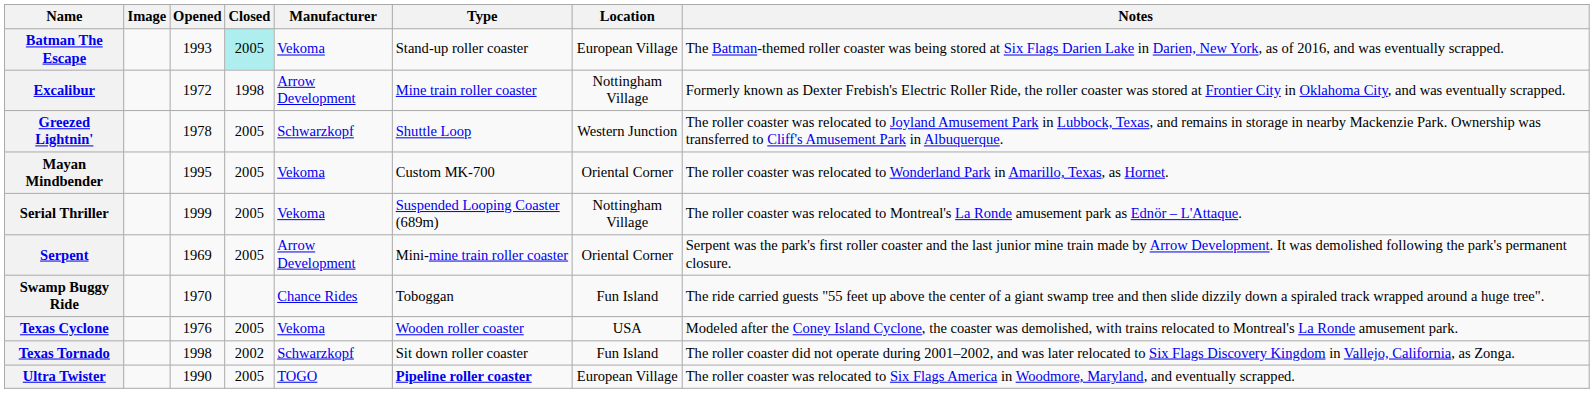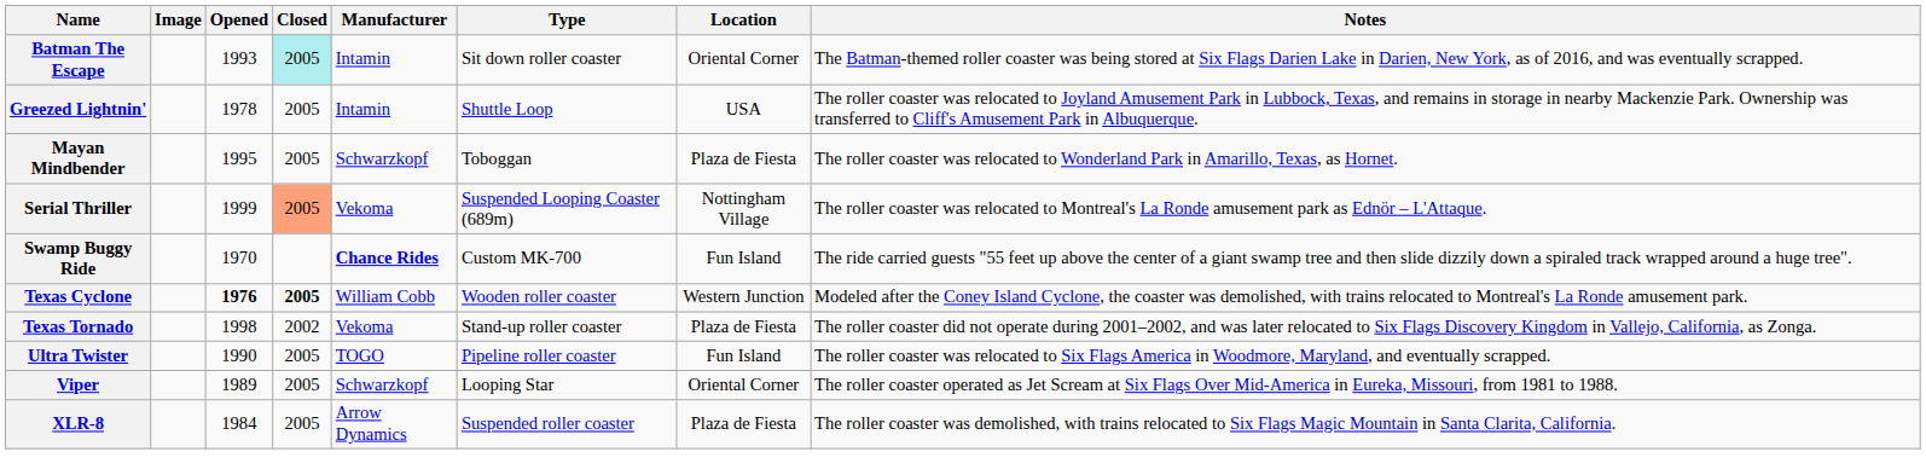Batman The Escape | Manufacturer: Vekoma -> Intamin
Batman The Escape | Type: Stand-up roller coaster -> Sit down roller coaster
Batman The Escape | Location: European Village -> Oriental Corner
- row: Excalibur | 1972 | 1998 | Arrow Development | Mine train roller coaster | Nottingham Village | Formerly known as Dexter Frebish's Electric Roller Ride, the roller coaster was stored at Frontier City in Oklahoma City, and was eventually scrapped.
Greezed Lightnin' | Manufacturer: Schwarzkopf -> Intamin
Greezed Lightnin' | Location: Western Junction -> USA
Mayan Mindbender | Manufacturer: Vekoma -> Schwarzkopf
Mayan Mindbender | Type: Custom MK-700 -> Toboggan
Mayan Mindbender | Location: Oriental Corner -> Plaza de Fiesta
Serial Thriller | Closed: no background -> lightsalmon background
- row: Serpent | 1969 | 2005 | Arrow Development | Mini-mine train roller coaster | Oriental Corner | Serpent was the park's first roller coaster and the last junior mine train made by Arrow Development. It was demolished following the park's permanent closure.
Swamp Buggy Ride | Manufacturer: normal -> bold
Swamp Buggy Ride | Type: Toboggan -> Custom MK-700
Texas Cyclone | Opened: normal -> bold
Texas Cyclone | Closed: normal -> bold
Texas Cyclone | Manufacturer: Vekoma -> William Cobb
Texas Cyclone | Location: USA -> Western Junction
Texas Tornado | Manufacturer: Schwarzkopf -> Vekoma
Texas Tornado | Type: Sit down roller coaster -> Stand-up roller coaster
Texas Tornado | Location: Fun Island -> Plaza de Fiesta
Ultra Twister | Type: bold -> normal
Ultra Twister | Location: European Village -> Fun Island
+ row: Viper | 1989 | 2005 | Schwarzkopf | Looping Star | Oriental Corner | The roller coaster operated as Jet Scream at Six Flags Over Mid-America in Eureka, Missouri, from 1981 to 1988.
+ row: XLR-8 | 1984 | 2005 | Arrow Dynamics | Suspended roller coaster | Plaza de Fiesta | The roller coaster was demolished, with trains relocated to Six Flags Magic Mountain in Santa Clarita, California.
